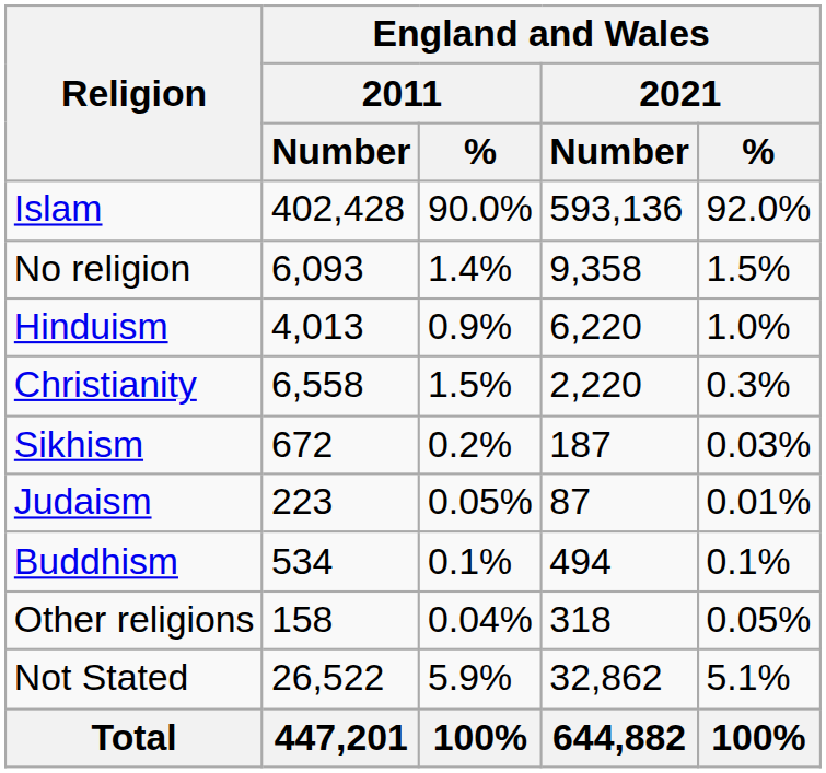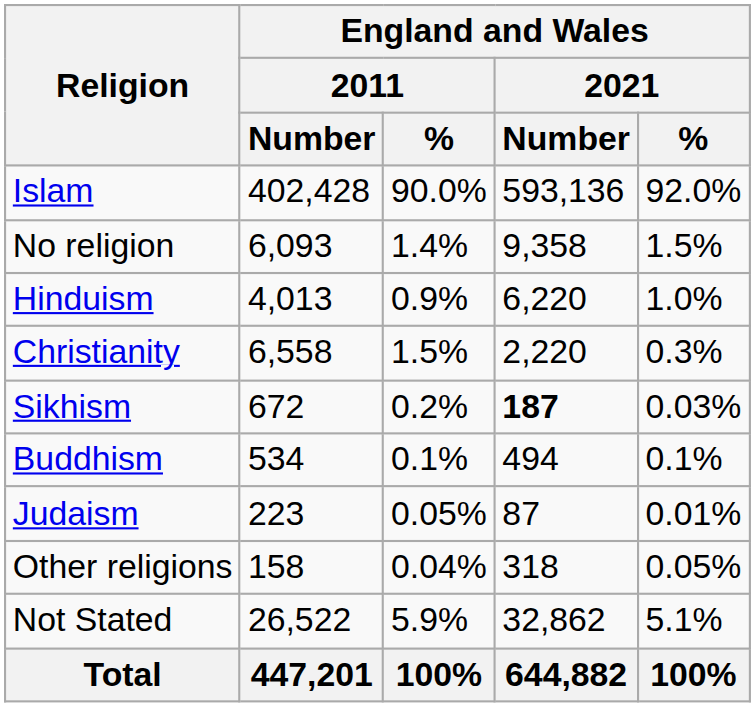Sikhism | England and Wales / 2021 / Number: normal -> bold
rows swapped: Buddhism <-> Judaism
